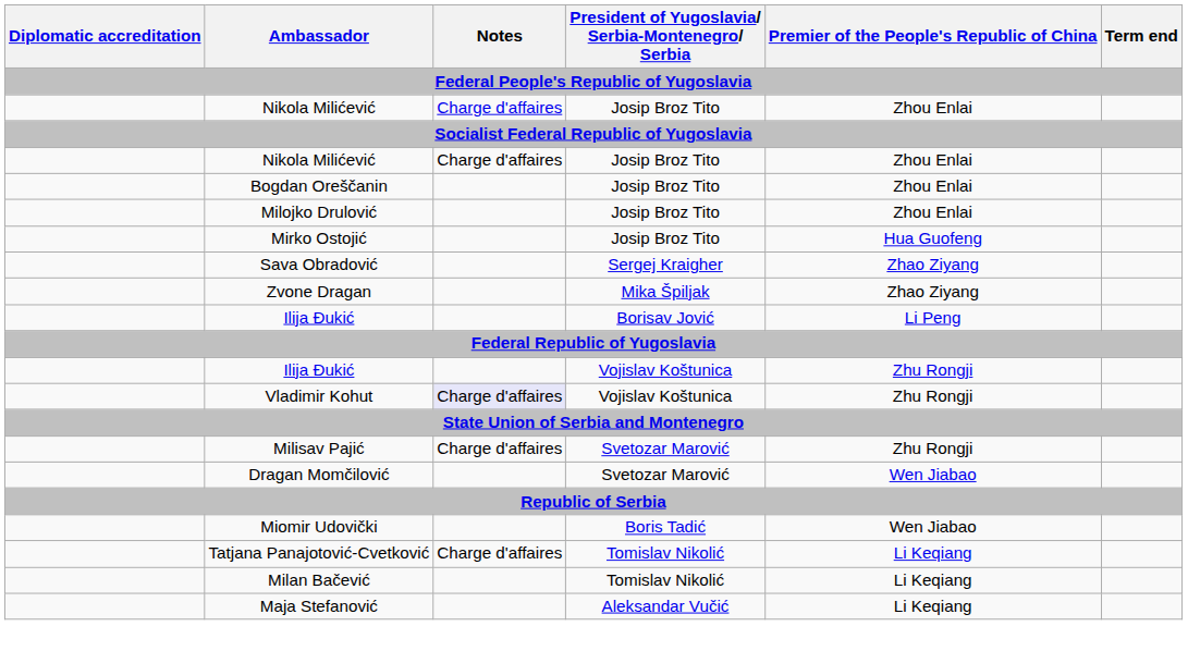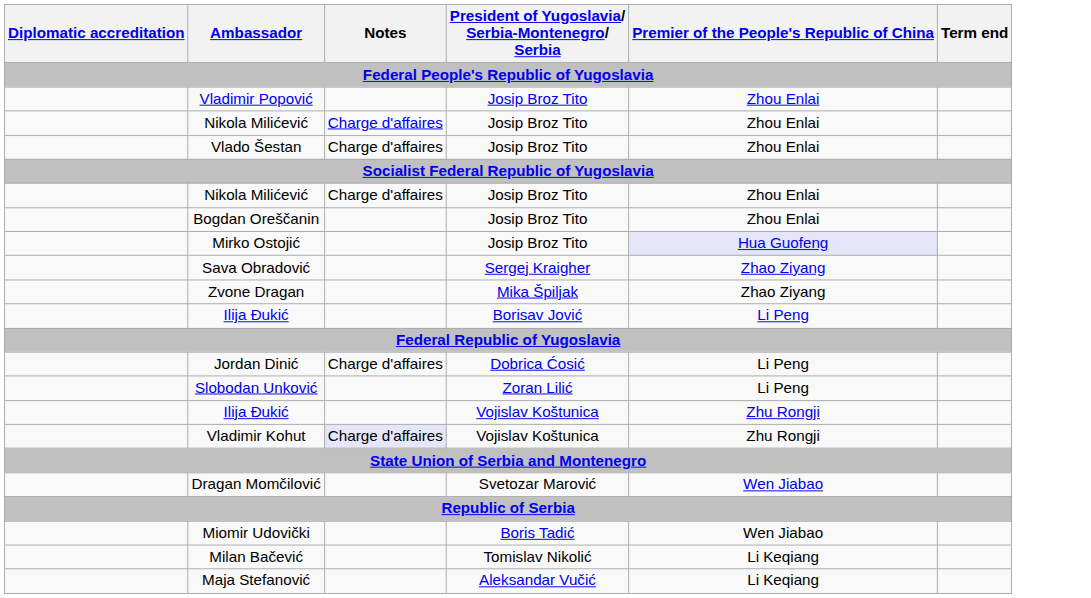+ row: Vladimir Popović | Josip Broz Tito | Zhou Enlai
+ row: Vlado Šestan | Charge d'affaires | Josip Broz Tito | Zhou Enlai
- row: Milojko Drulović | Josip Broz Tito | Zhou Enlai
Mirko Ostojić | Premier of the People's Republic of China: no background -> lavender background
+ row: Jordan Dinić | Charge d'affaires | Dobrica Ćosić | Li Peng
+ row: Slobodan Unković | Zoran Lilić | Li Peng
- row: Milisav Pajić | Charge d'affaires | Svetozar Marović | Zhu Rongji
- row: Tatjana Panajotović-Cvetković | Charge d'affaires | Tomislav Nikolić | Li Keqiang
